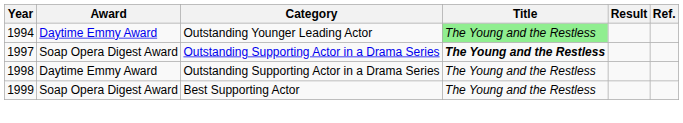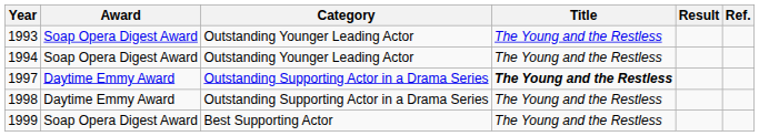+ row: 1993 | Soap Opera Digest Award | Outstanding Younger Leading Actor | The Young and the Restless
1994 | Award: Daytime Emmy Award -> Soap Opera Digest Award
1994 | Title: lightgreen background -> no background
1997 | Award: Soap Opera Digest Award -> Daytime Emmy Award
